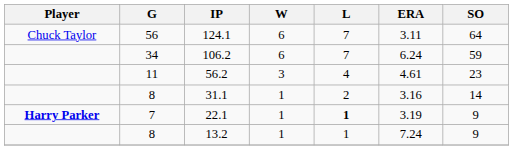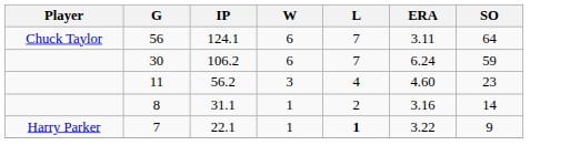106.2 | G: 34 -> 30
56.2 | ERA: 4.61 -> 4.60
22.1 | Player: bold -> normal
22.1 | ERA: 3.19 -> 3.22
- row: 8 | 13.2 | 1 | 1 | 7.24 | 9
